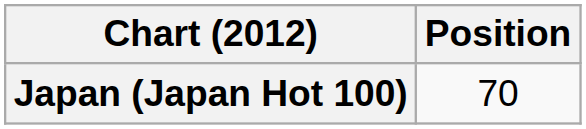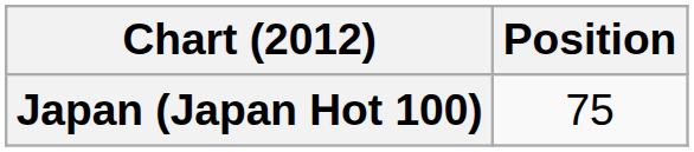Japan (Japan Hot 100) | Position: 70 -> 75
